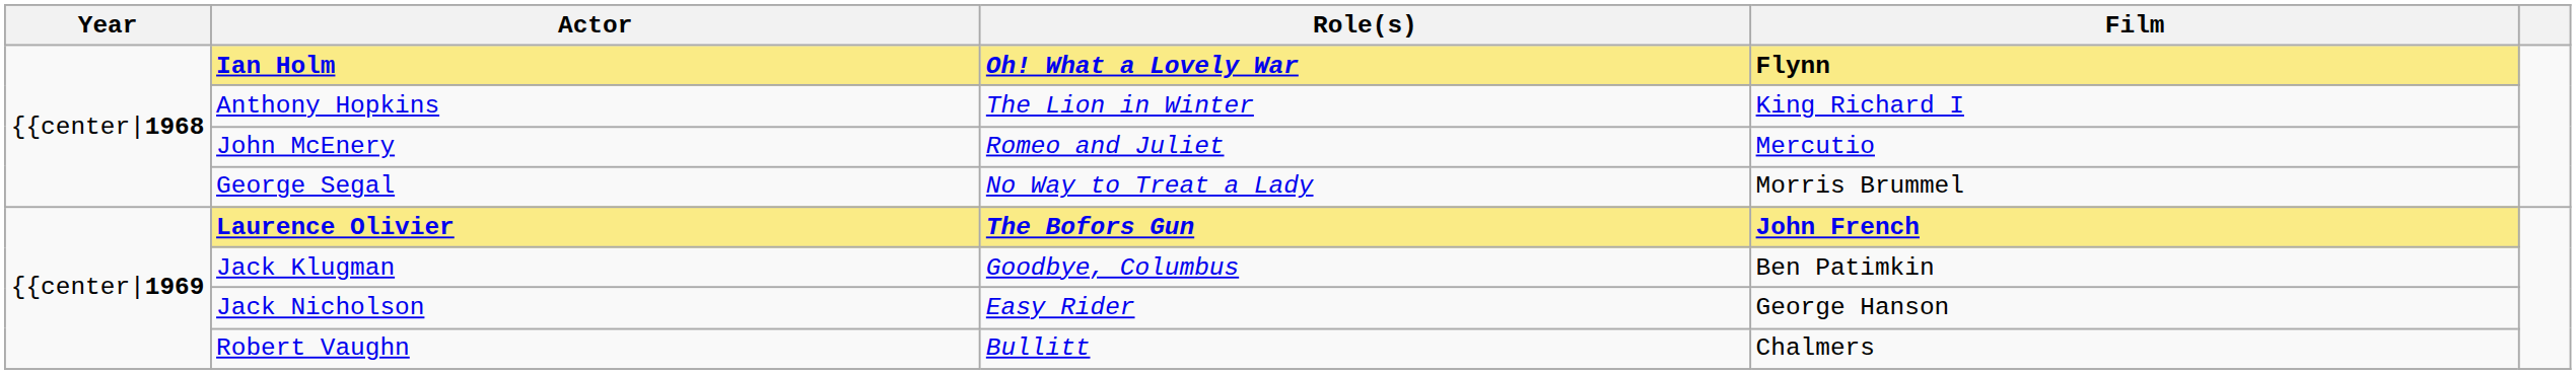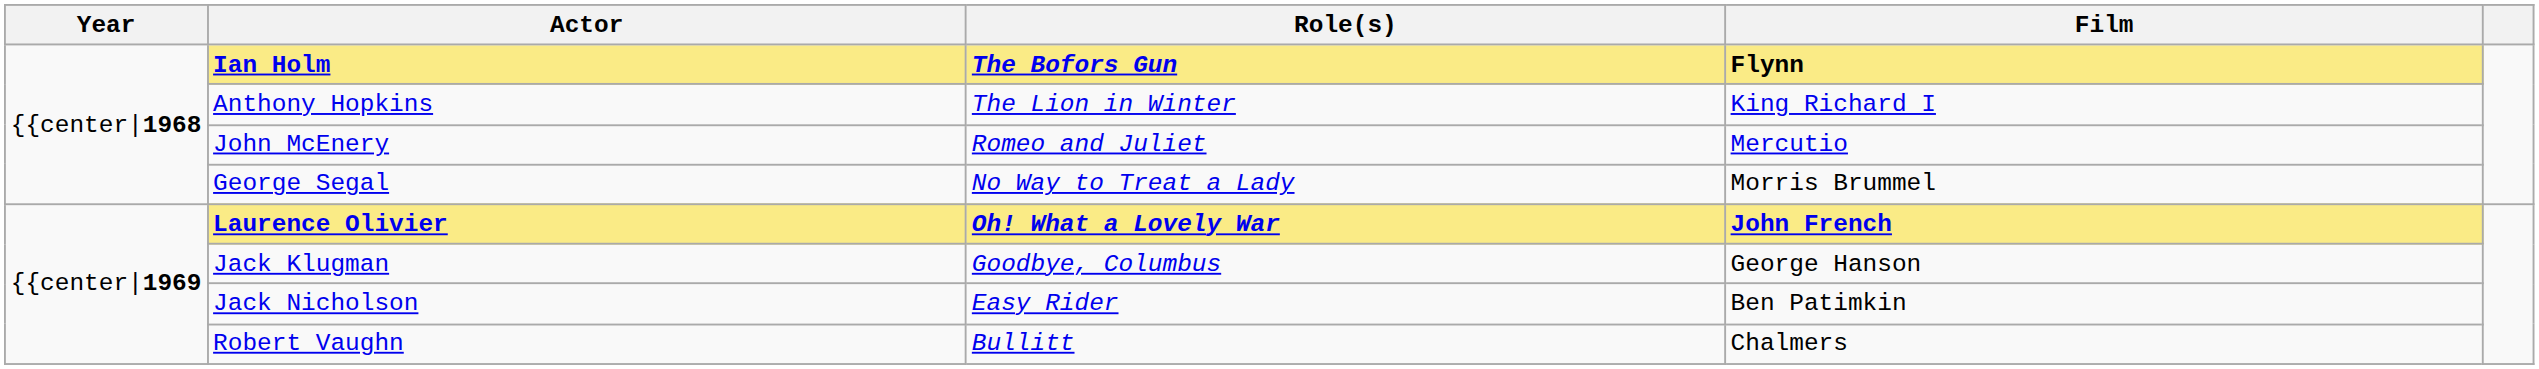Ian Holm | Role(s): Oh! What a Lovely War -> The Bofors Gun
Laurence Olivier | Role(s): The Bofors Gun -> Oh! What a Lovely War
Jack Klugman | Film: Ben Patimkin -> George Hanson
Jack Nicholson | Film: George Hanson -> Ben Patimkin
